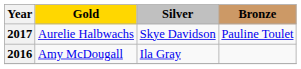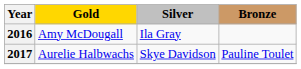rows swapped: 2016 <-> 2017
